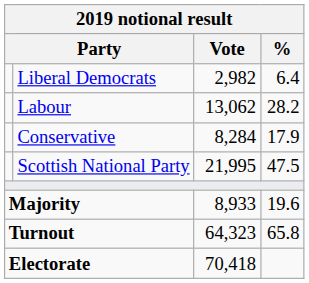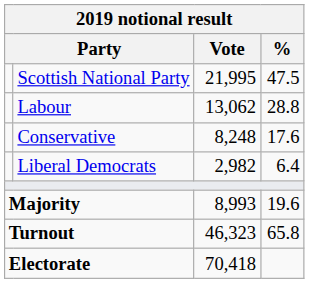rows swapped: Scottish National Party <-> Liberal Democrats
Labour | %: 28.2 -> 28.8
Conservative | Vote: 8,284 -> 8,248
Conservative | %: 17.9 -> 17.6
Majority | Vote: 8,933 -> 8,993
Turnout | Vote: 64,323 -> 46,323
